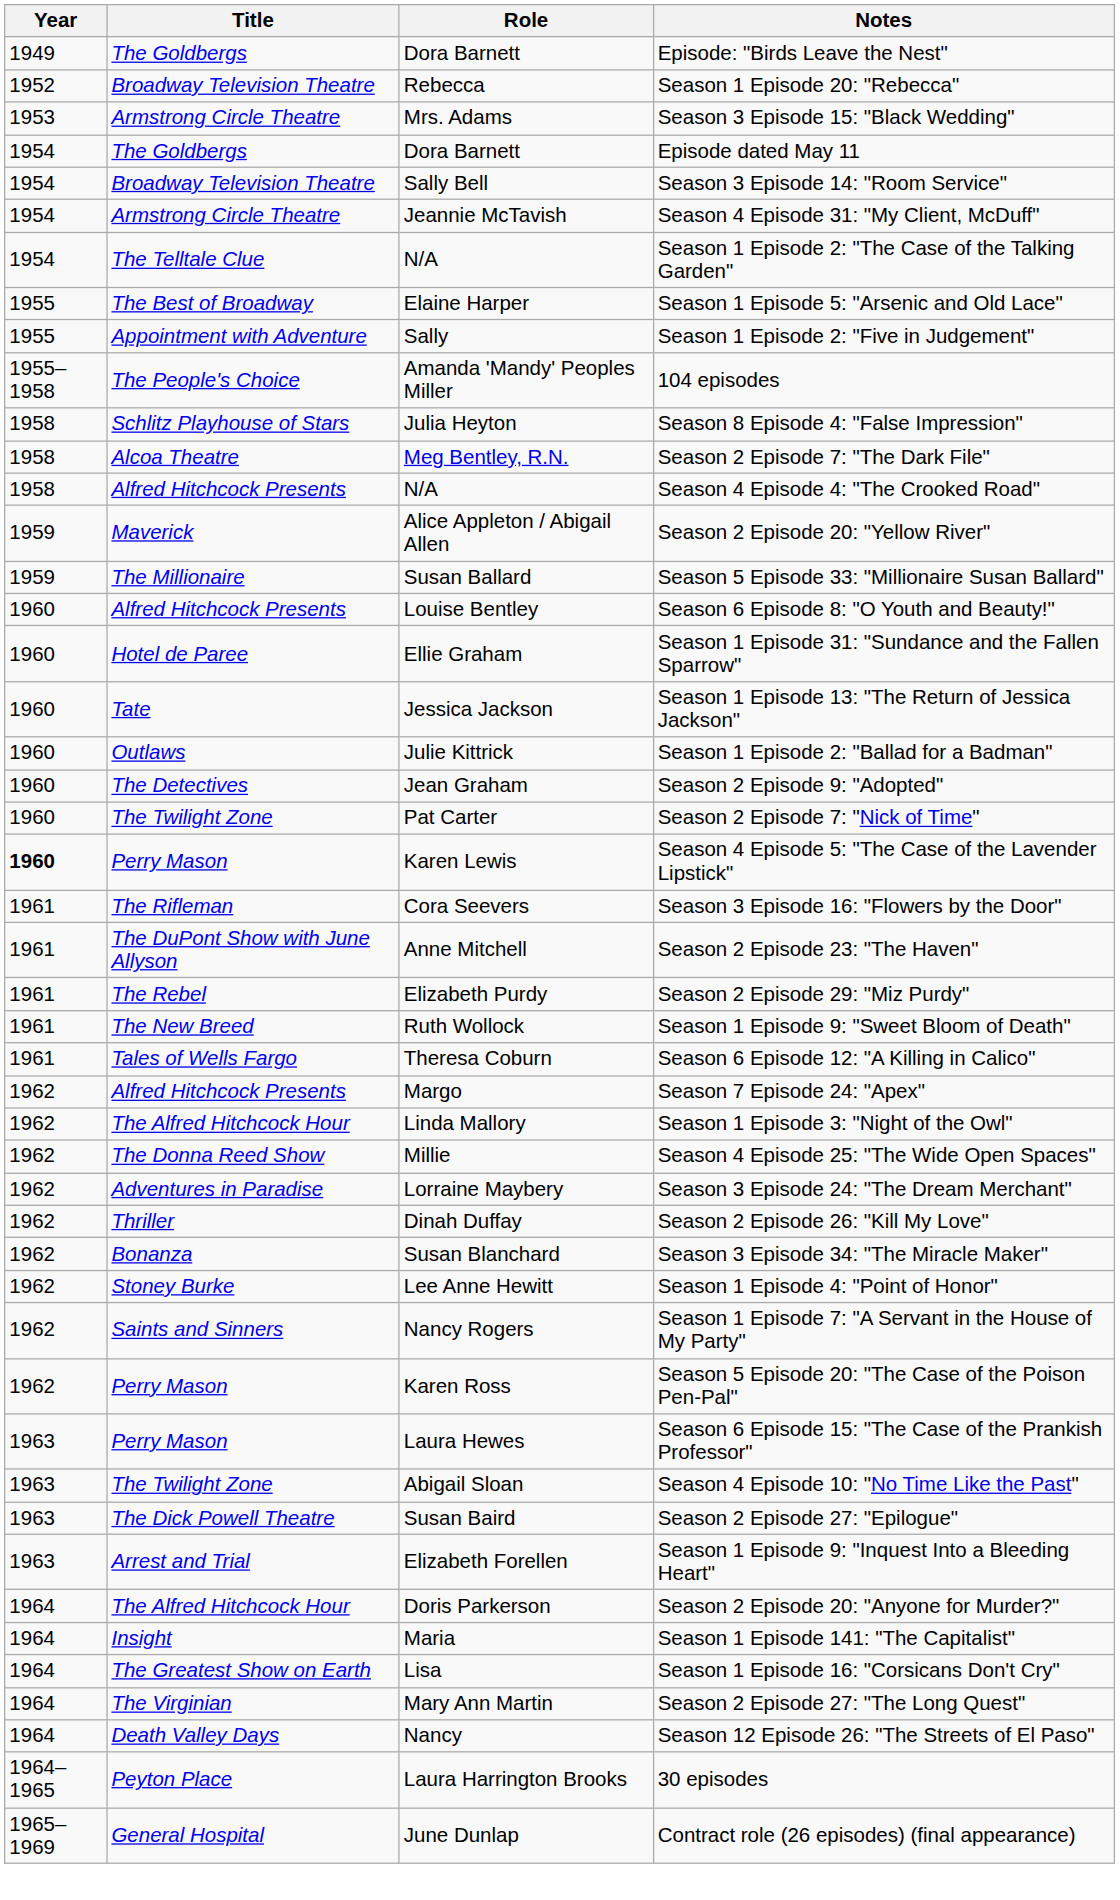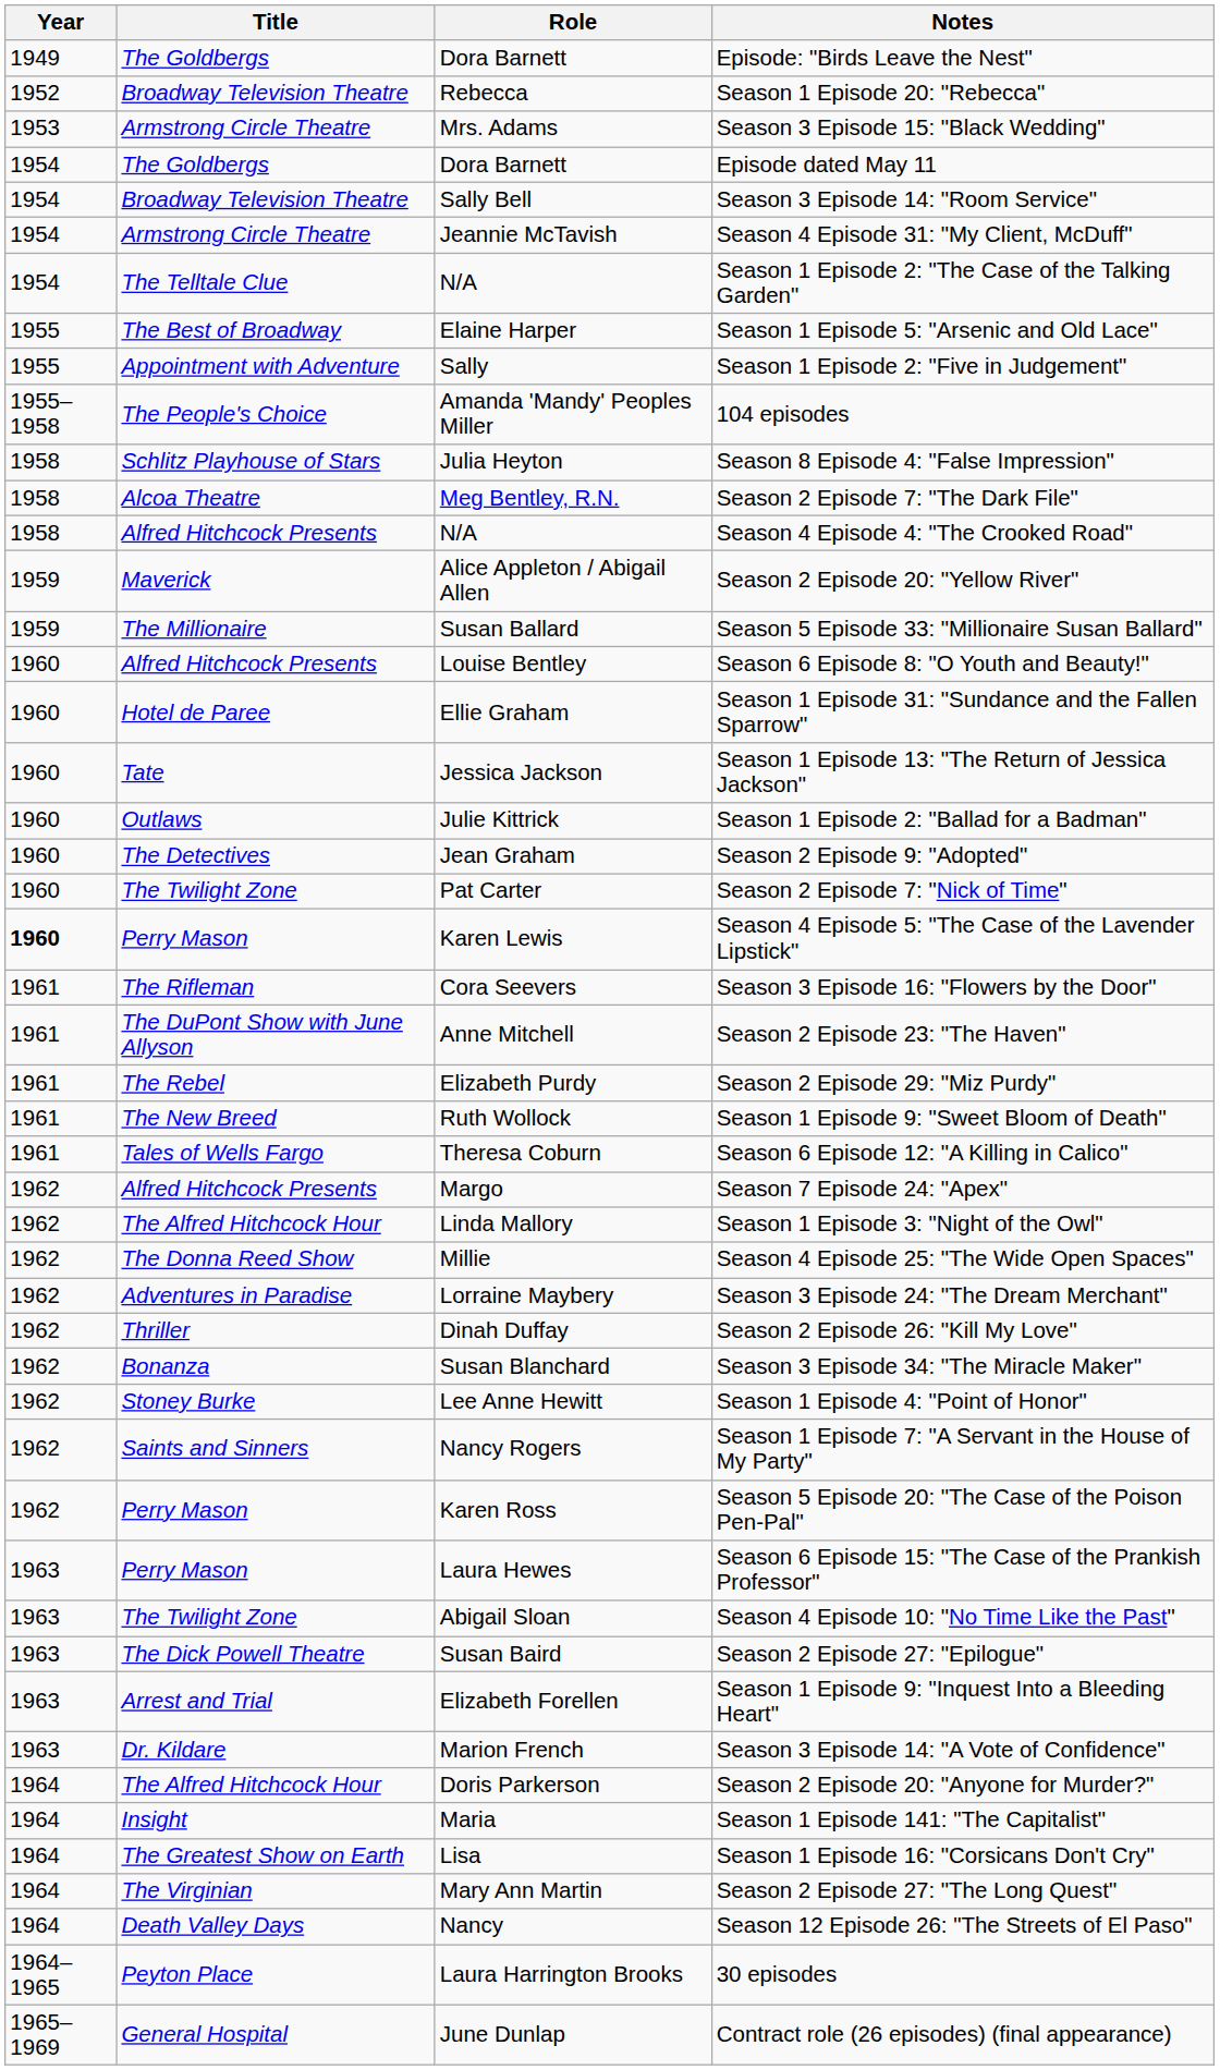+ row: 1963 | Dr. Kildare | Marion French | Season 3 Episode 14: "A Vote of Confidence"
